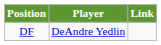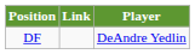columns swapped: Player <-> Link
